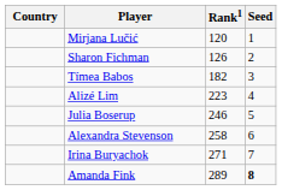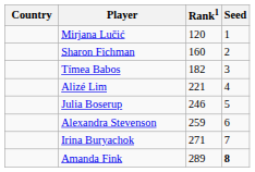Sharon Fichman | Rank1: 126 -> 160
Alizé Lim | Rank1: 223 -> 221
Alexandra Stevenson | Rank1: 258 -> 259
